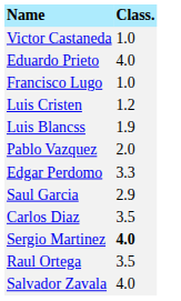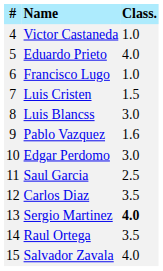+ column: # | 4 | 5 | 6 | 7 | 8 | 9 | 10 | 11 | 12 | 13 | 14 | 15
Luis Cristen | Class.: 1.2 -> 1.5
Luis Blancss | Class.: 1.9 -> 3.0
Pablo Vazquez | Class.: 2.0 -> 1.6
Edgar Perdomo | Class.: 3.3 -> 3.0
Saul Garcia | Class.: 2.9 -> 2.5
